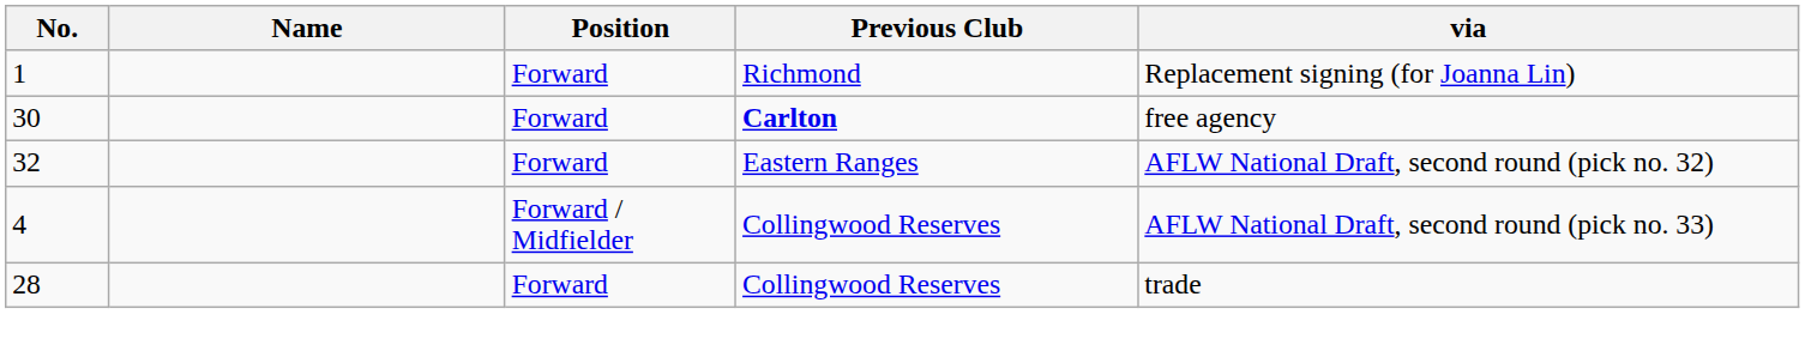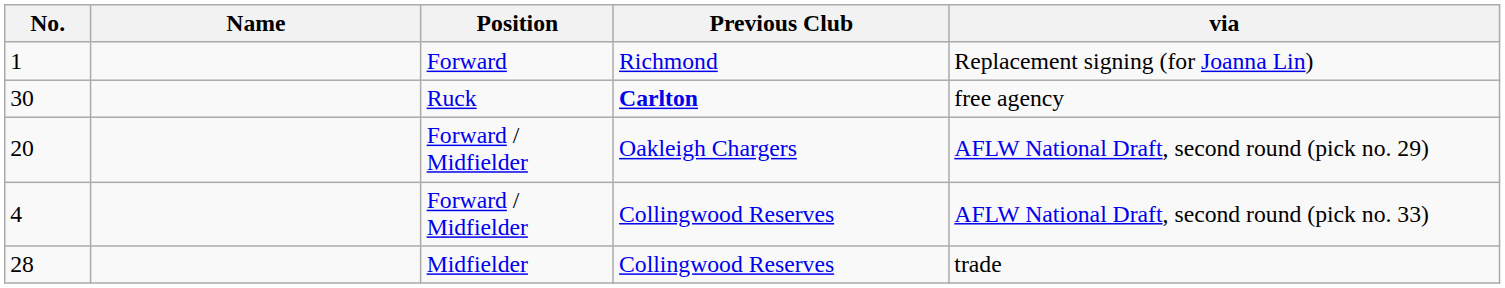30 | Position: Forward -> Ruck
+ row: 20 | Forward / Midfielder | Oakleigh Chargers | AFLW National Draft, second round (pick no. 29)
- row: 32 | Forward | Eastern Ranges | AFLW National Draft, second round (pick no. 32)
28 | Position: Forward -> Midfielder
